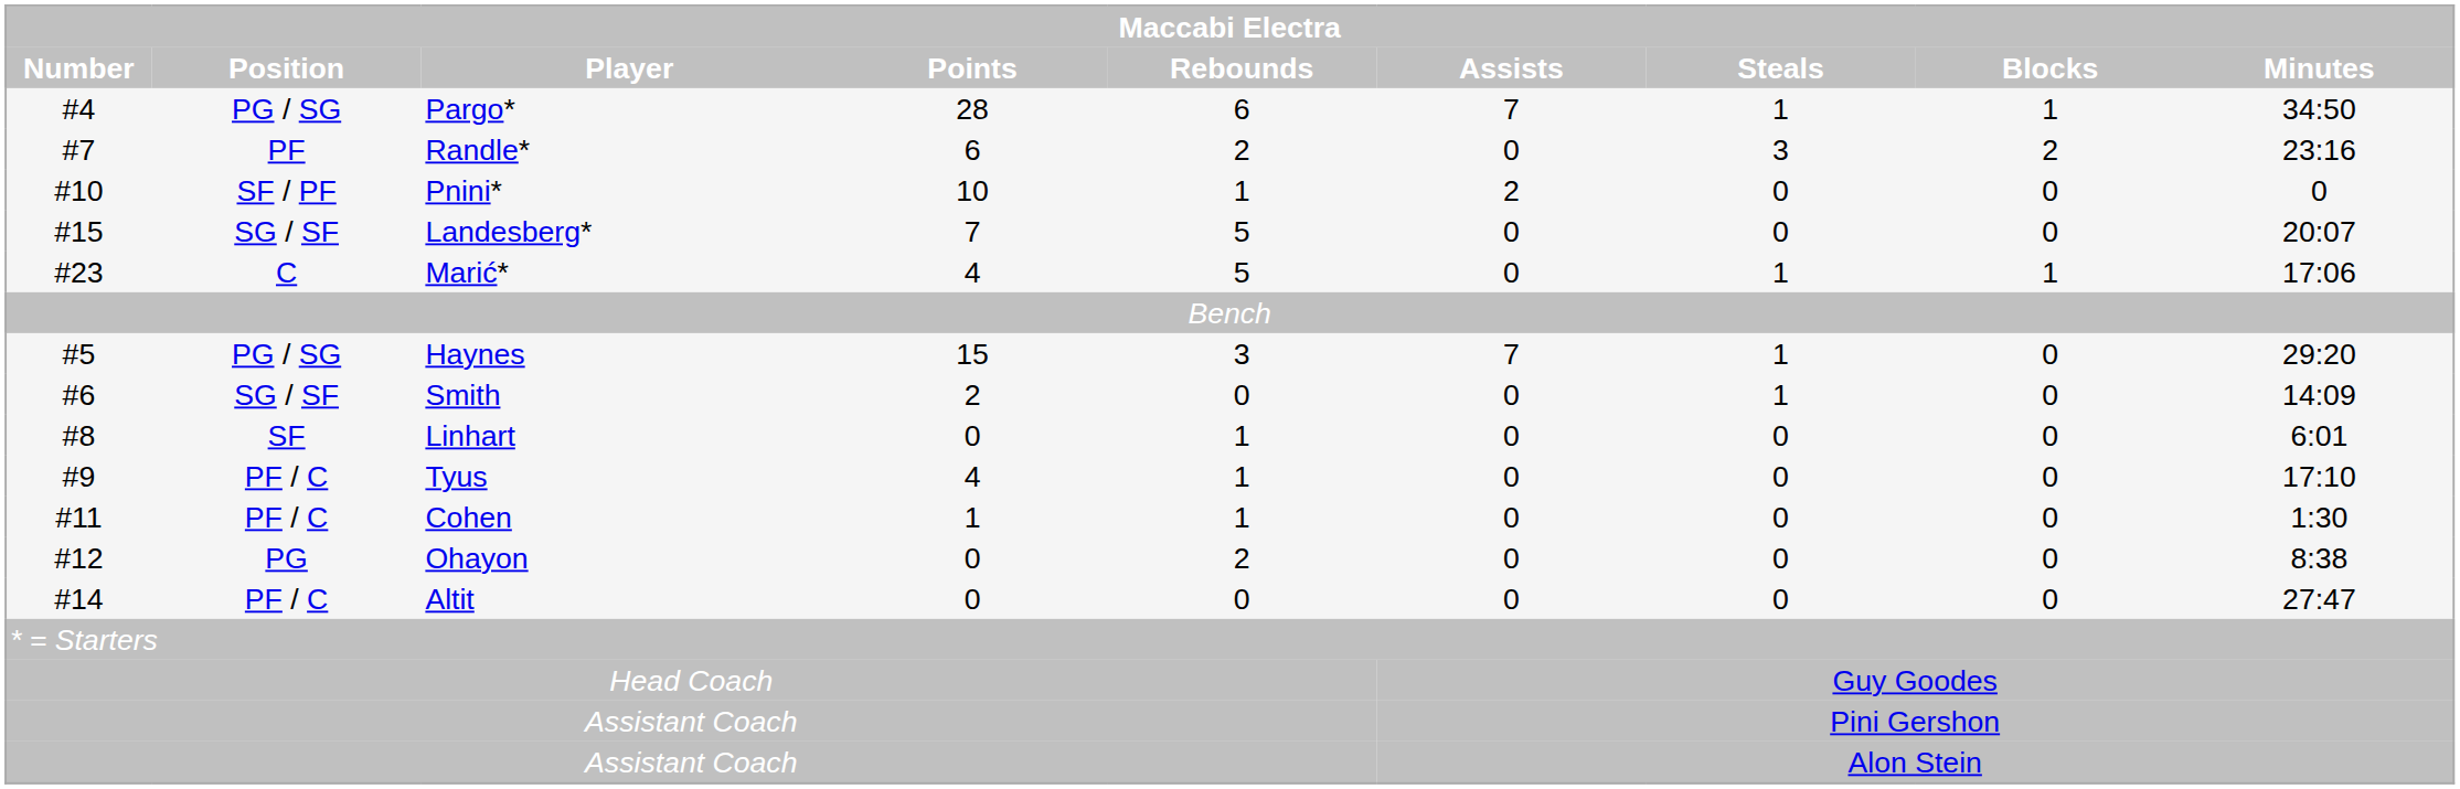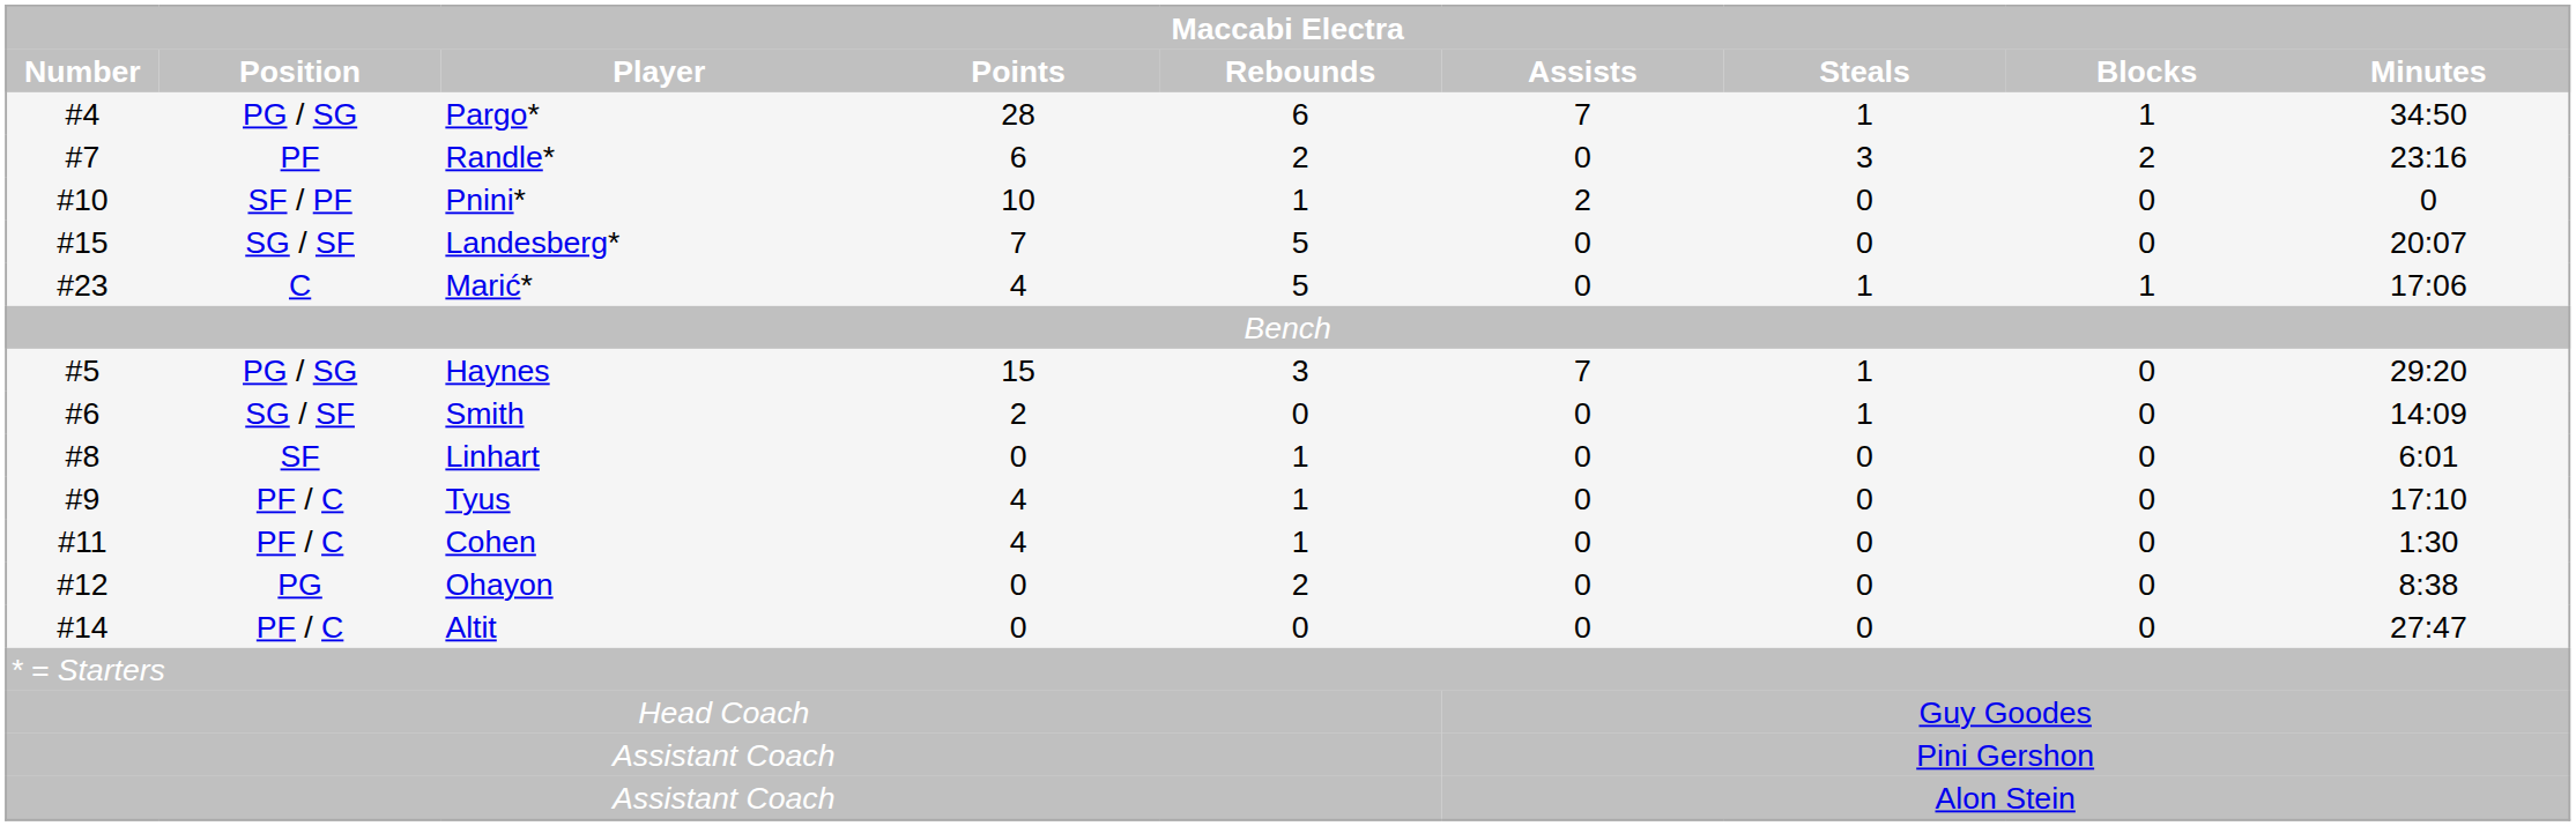Cohen | Maccabi Electra / Points: 1 -> 4
